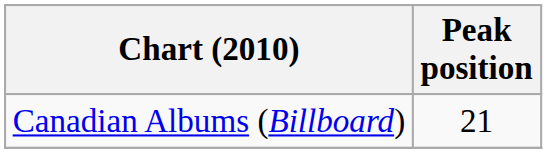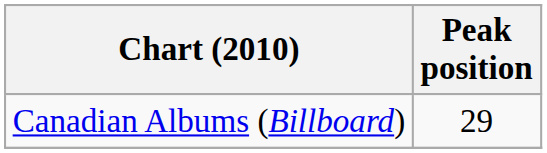Canadian Albums (Billboard) | Peak position: 21 -> 29
